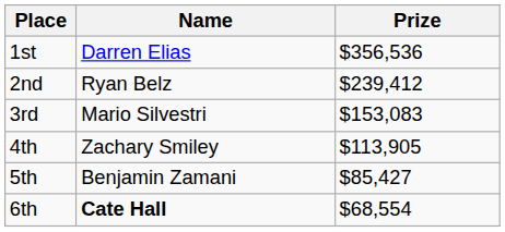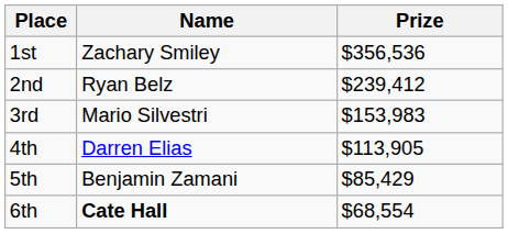1st | Name: Darren Elias -> Zachary Smiley
3rd | Prize: $153,083 -> $153,983
4th | Name: Zachary Smiley -> Darren Elias
5th | Prize: $85,427 -> $85,429
